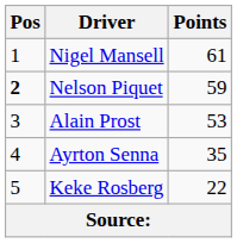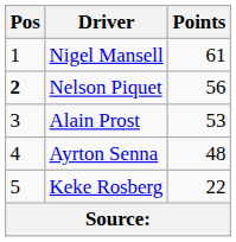Nelson Piquet | Points: 59 -> 56
Ayrton Senna | Points: 35 -> 48
